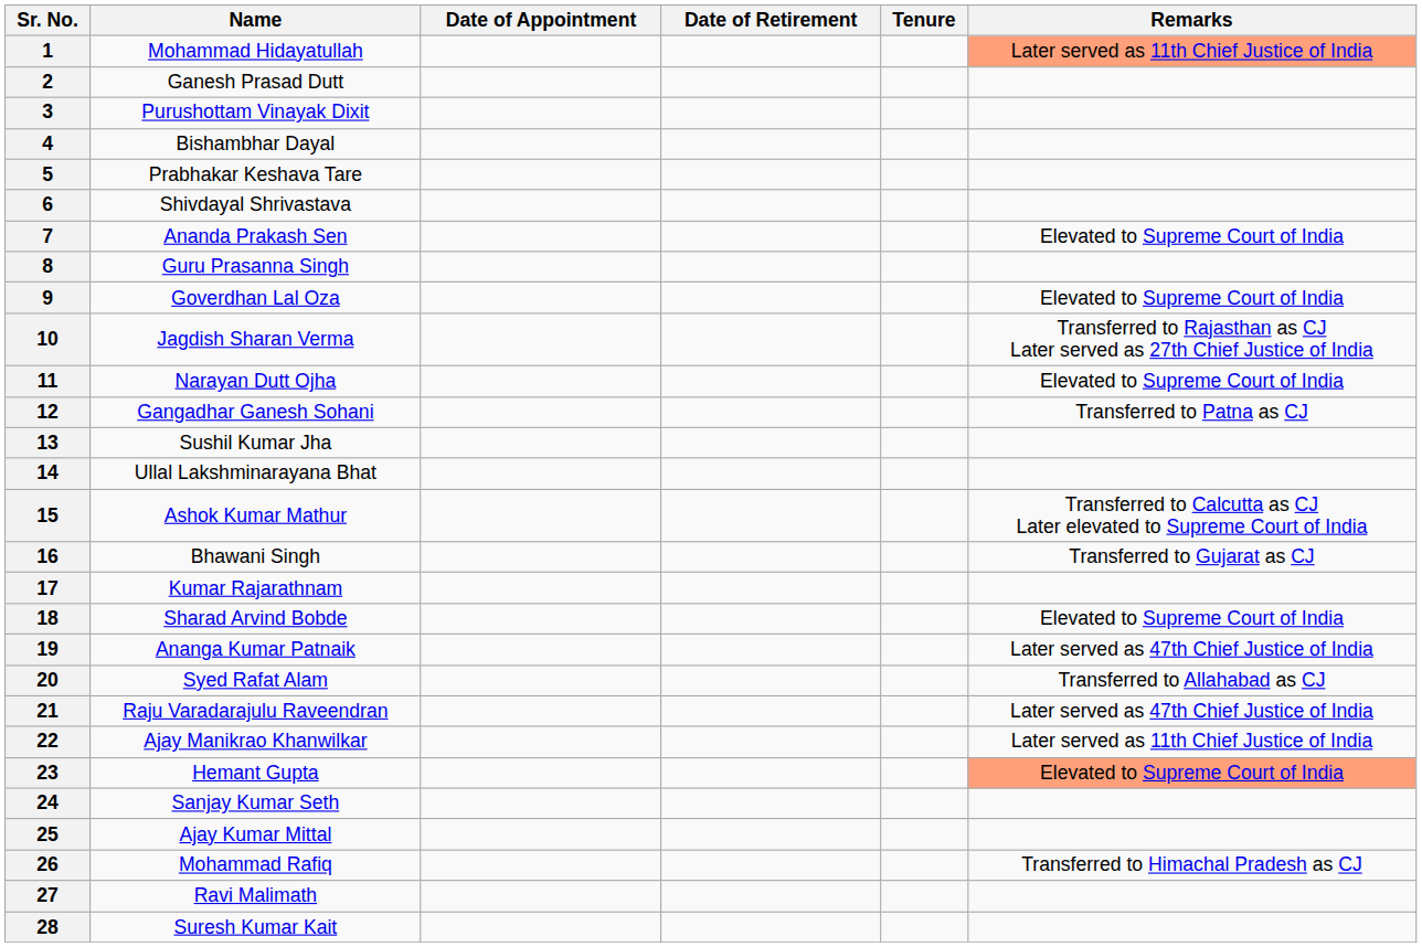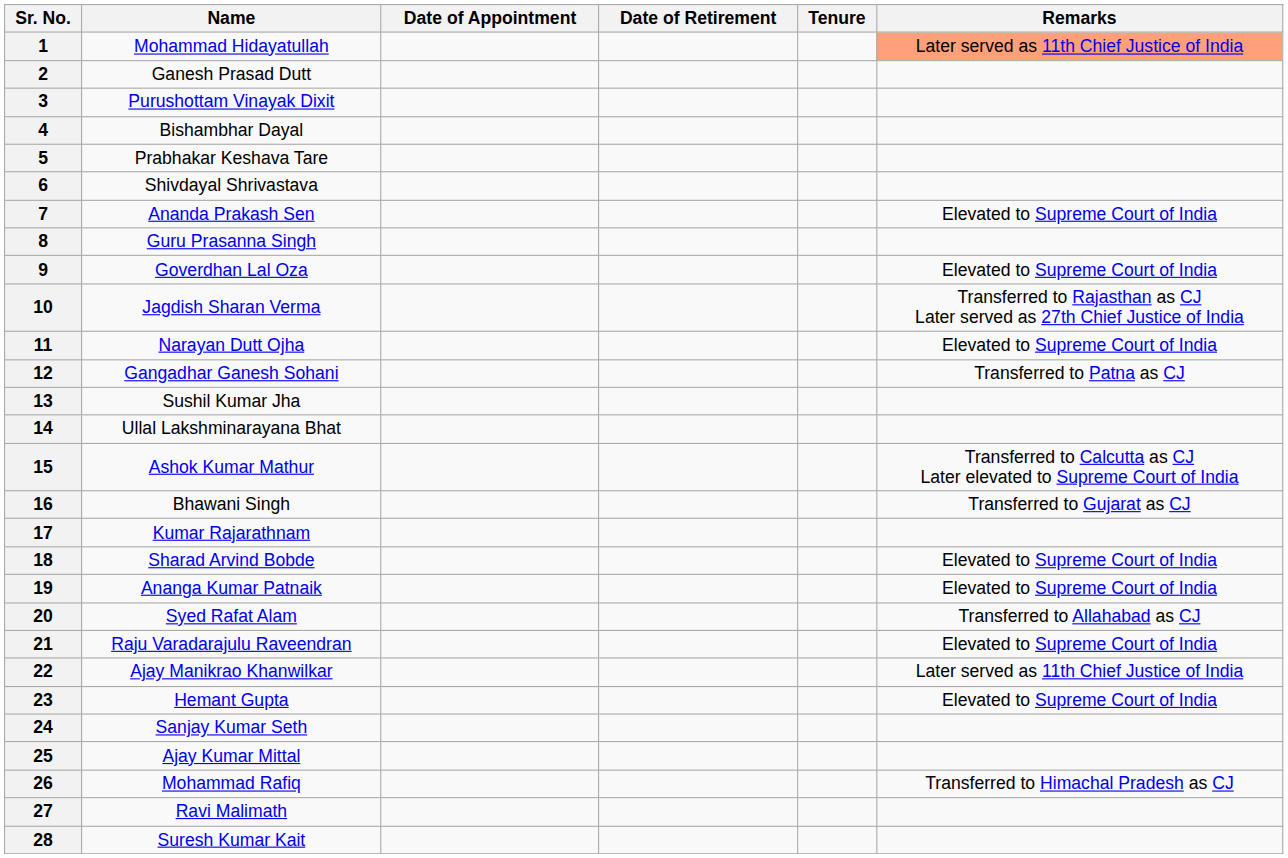19 | Remarks: Later served as 47th Chief Justice of India -> Elevated to Supreme Court of India
21 | Remarks: Later served as 47th Chief Justice of India -> Elevated to Supreme Court of India
23 | Remarks: lightsalmon background -> no background
